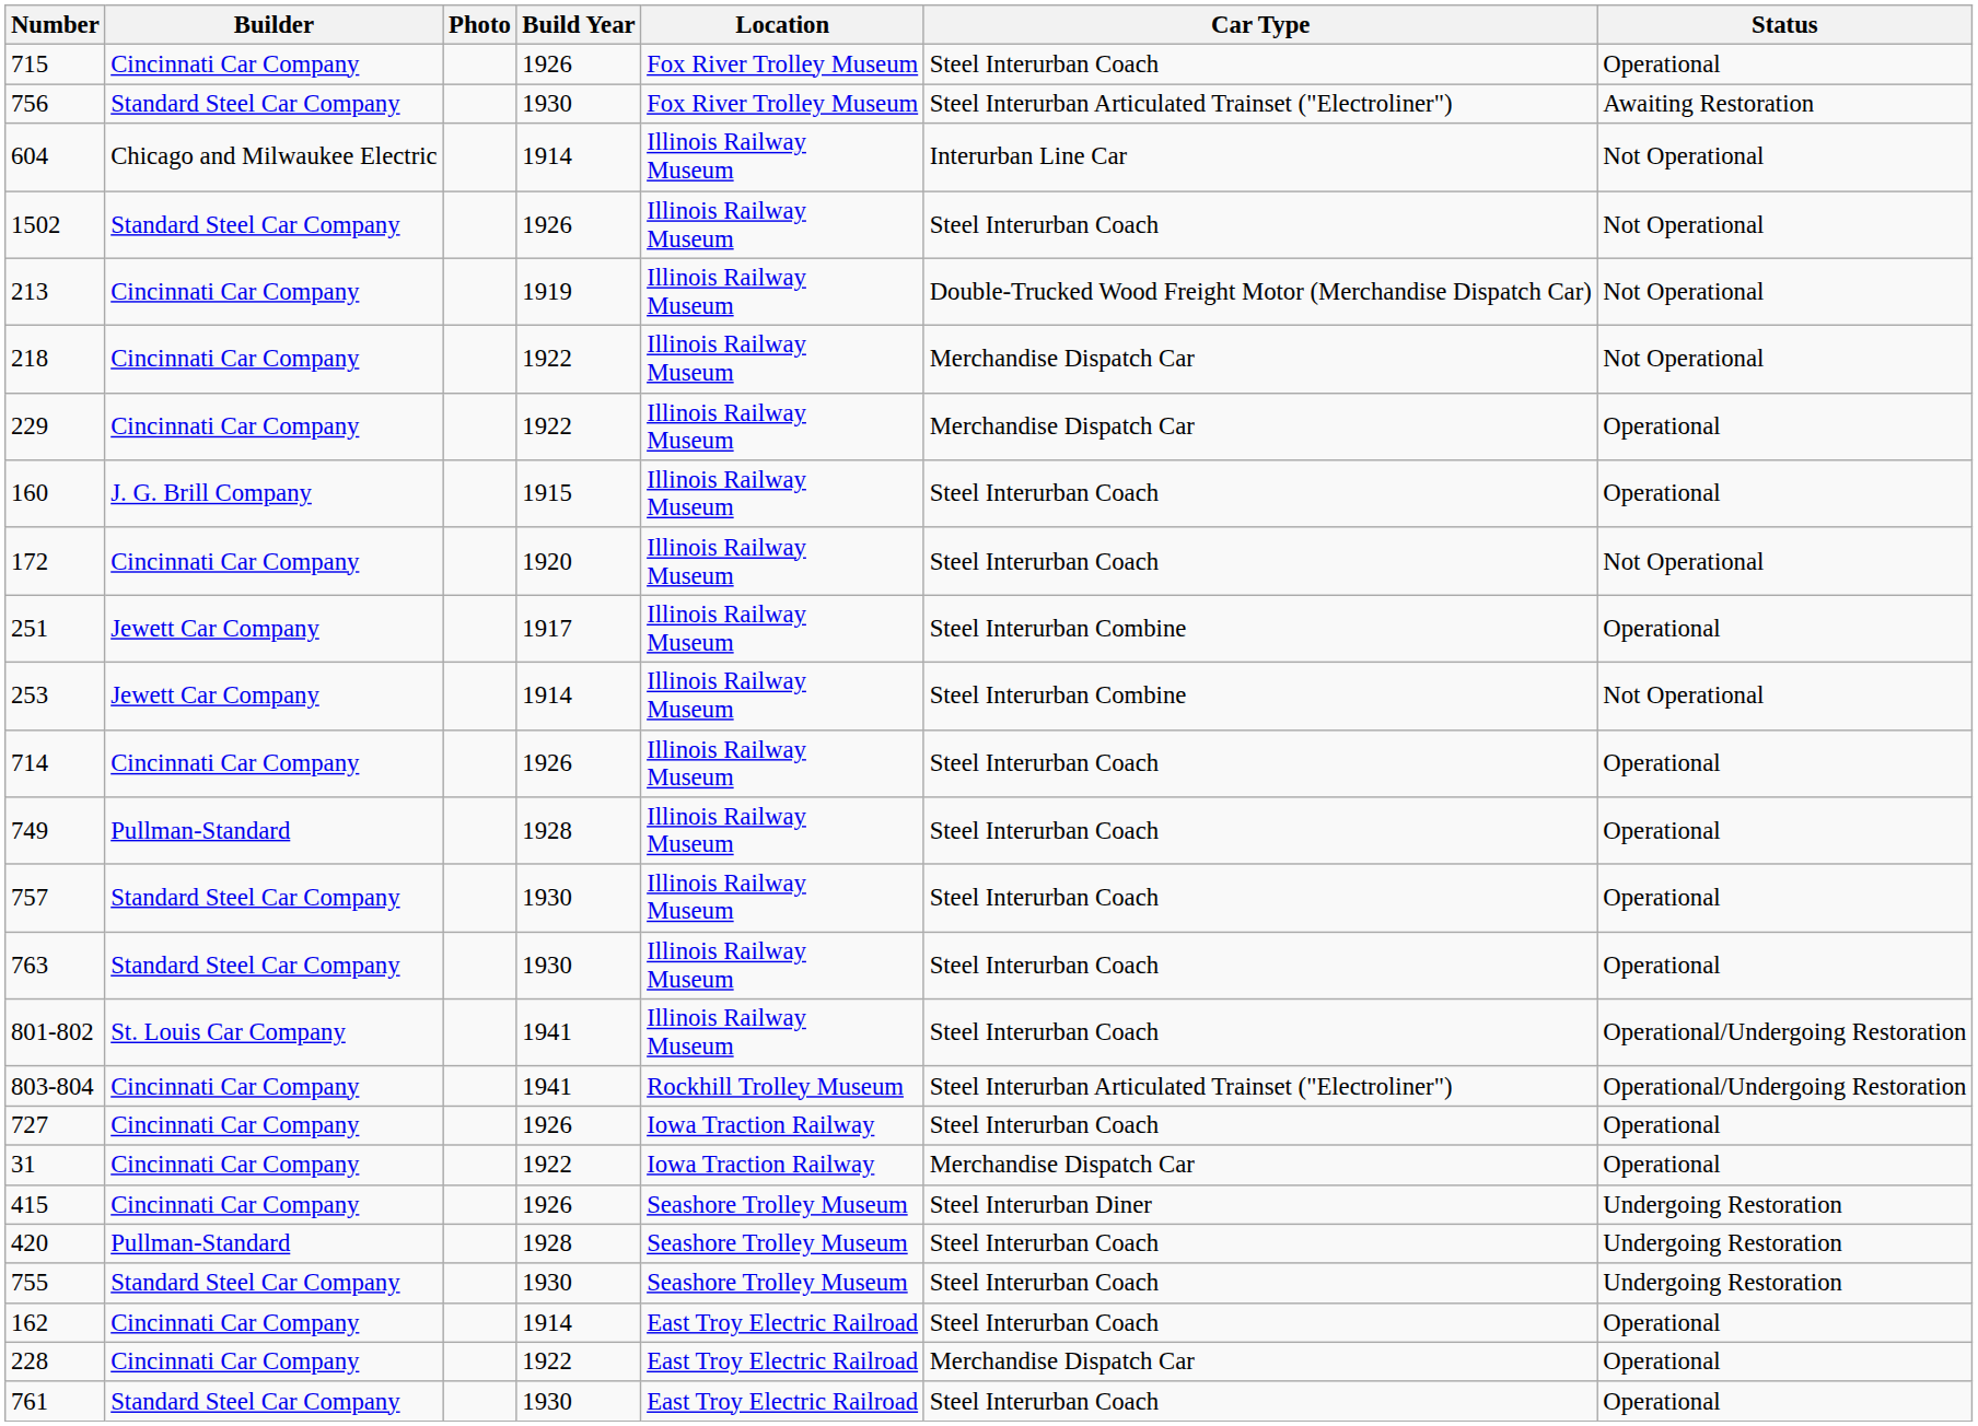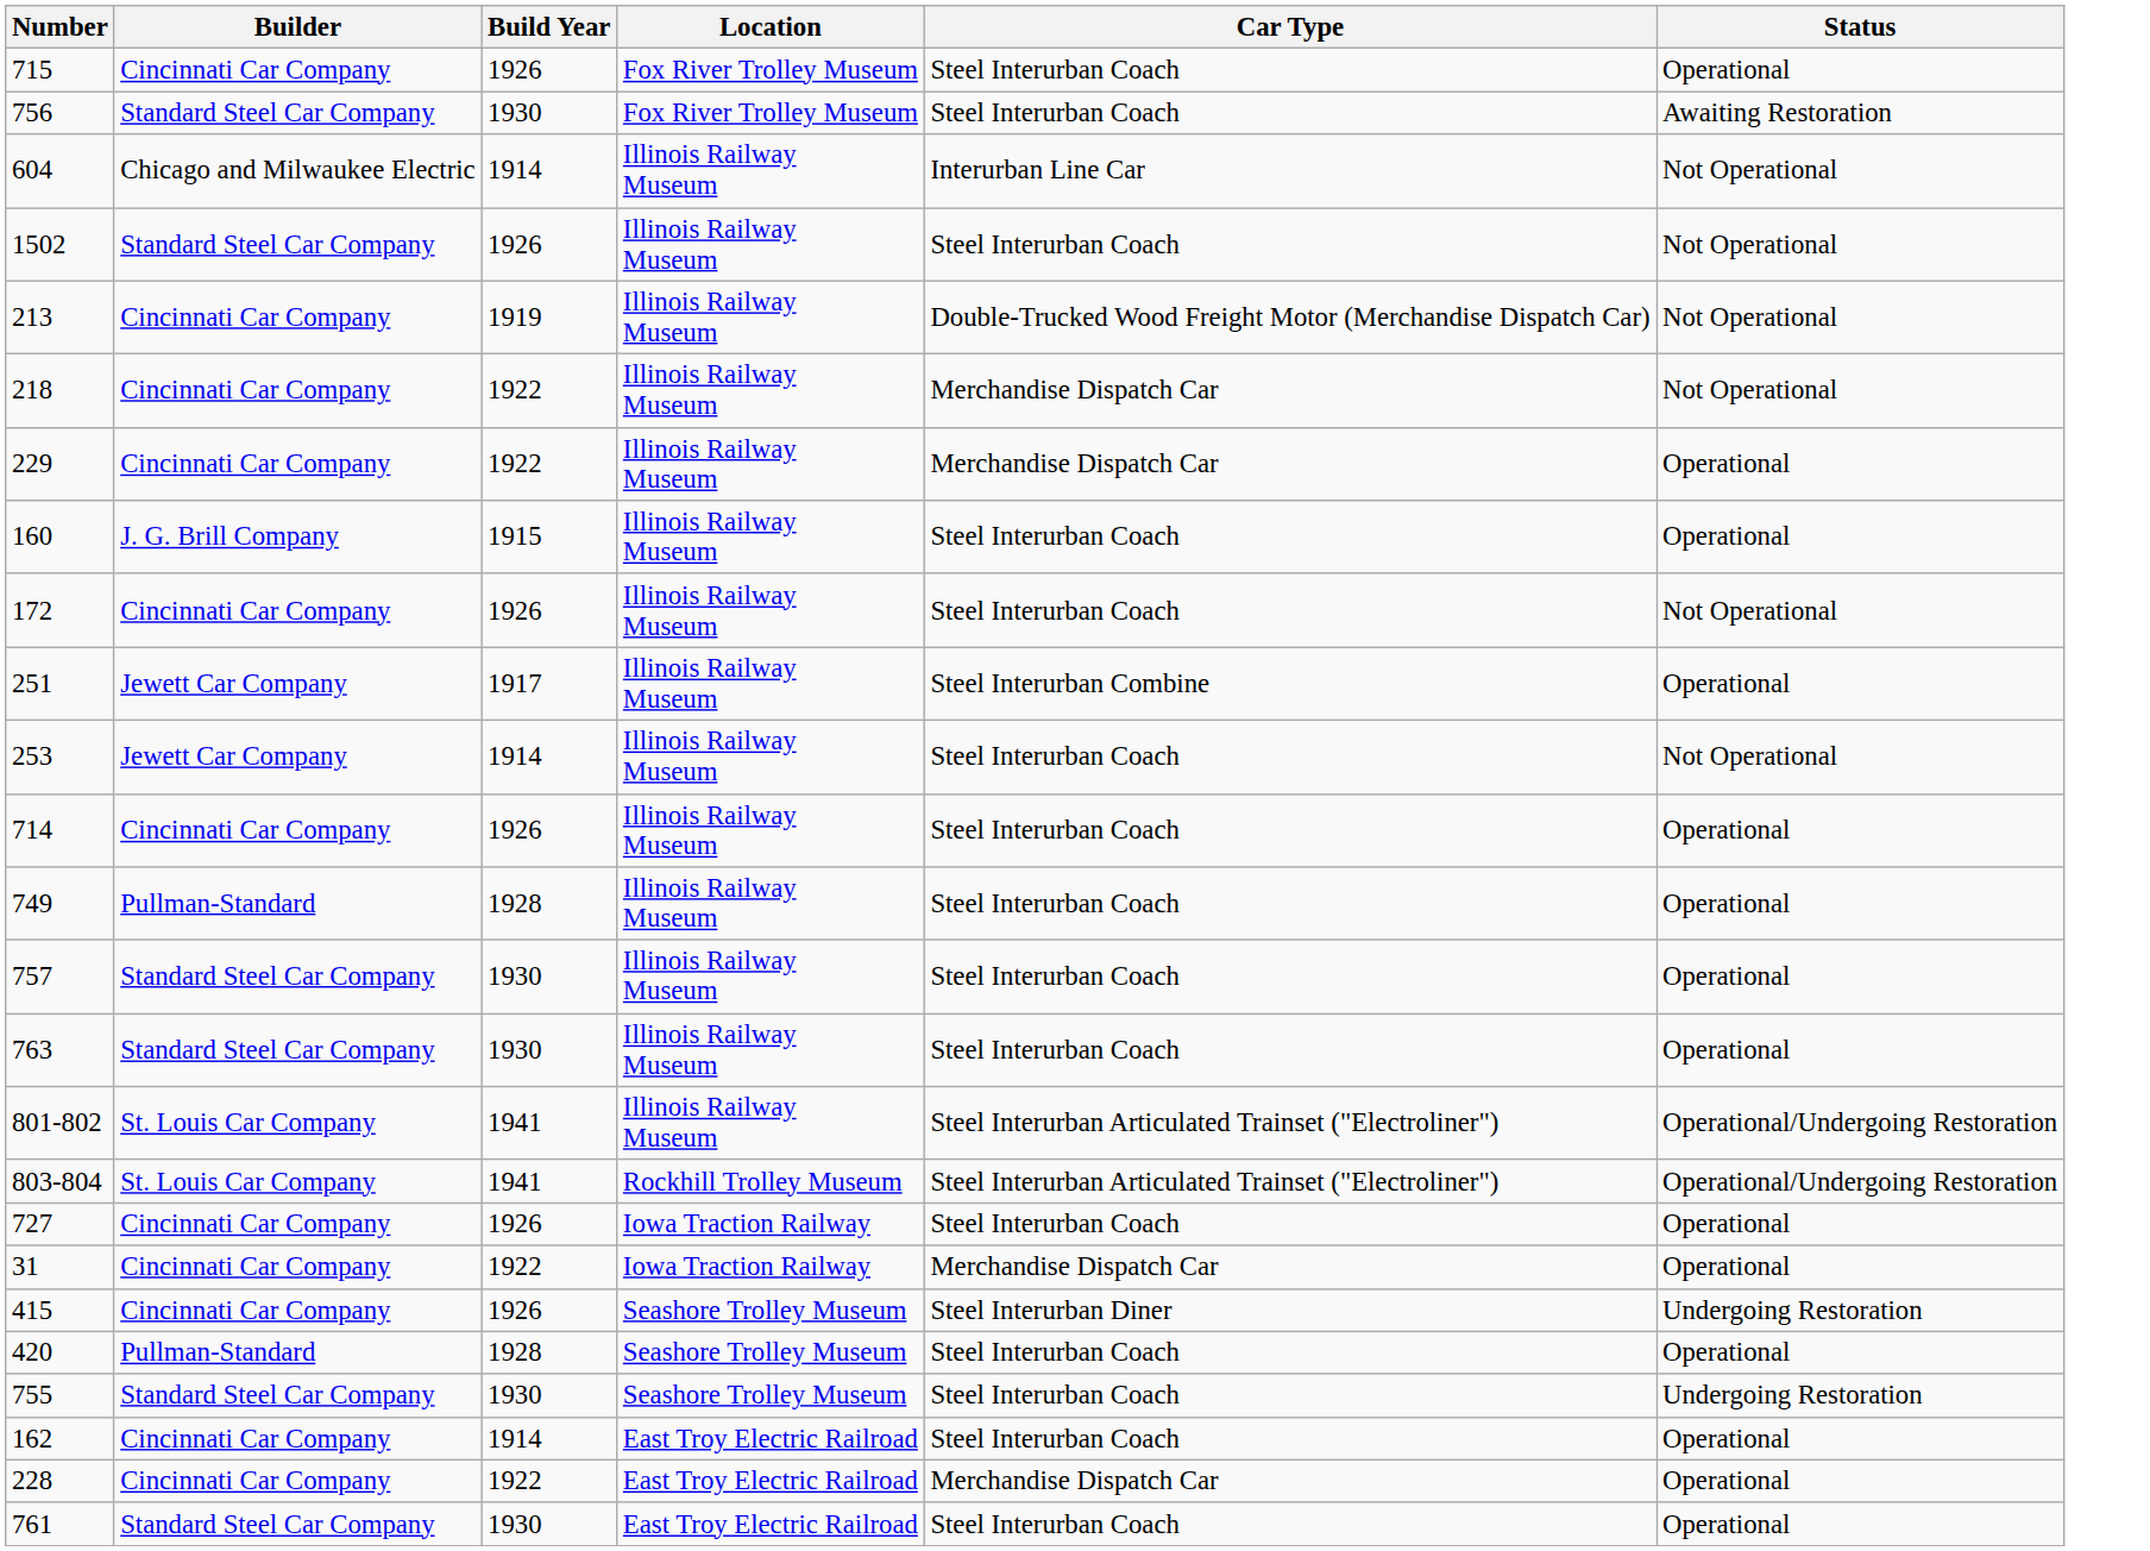- column: Photo
756 | Car Type: Steel Interurban Articulated Trainset ("Electroliner") -> Steel Interurban Coach
172 | Build Year: 1920 -> 1926
253 | Car Type: Steel Interurban Combine -> Steel Interurban Coach
801-802 | Car Type: Steel Interurban Coach -> Steel Interurban Articulated Trainset ("Electroliner")
803-804 | Builder: Cincinnati Car Company -> St. Louis Car Company
420 | Status: Undergoing Restoration -> Operational
